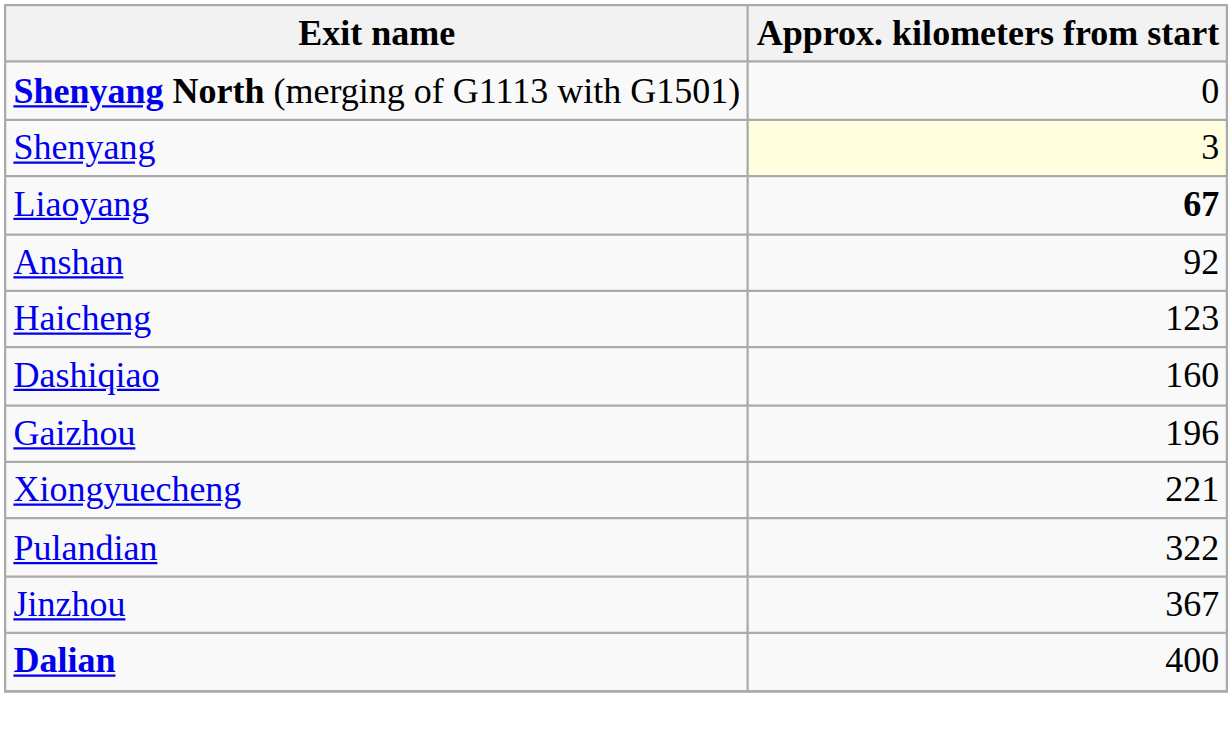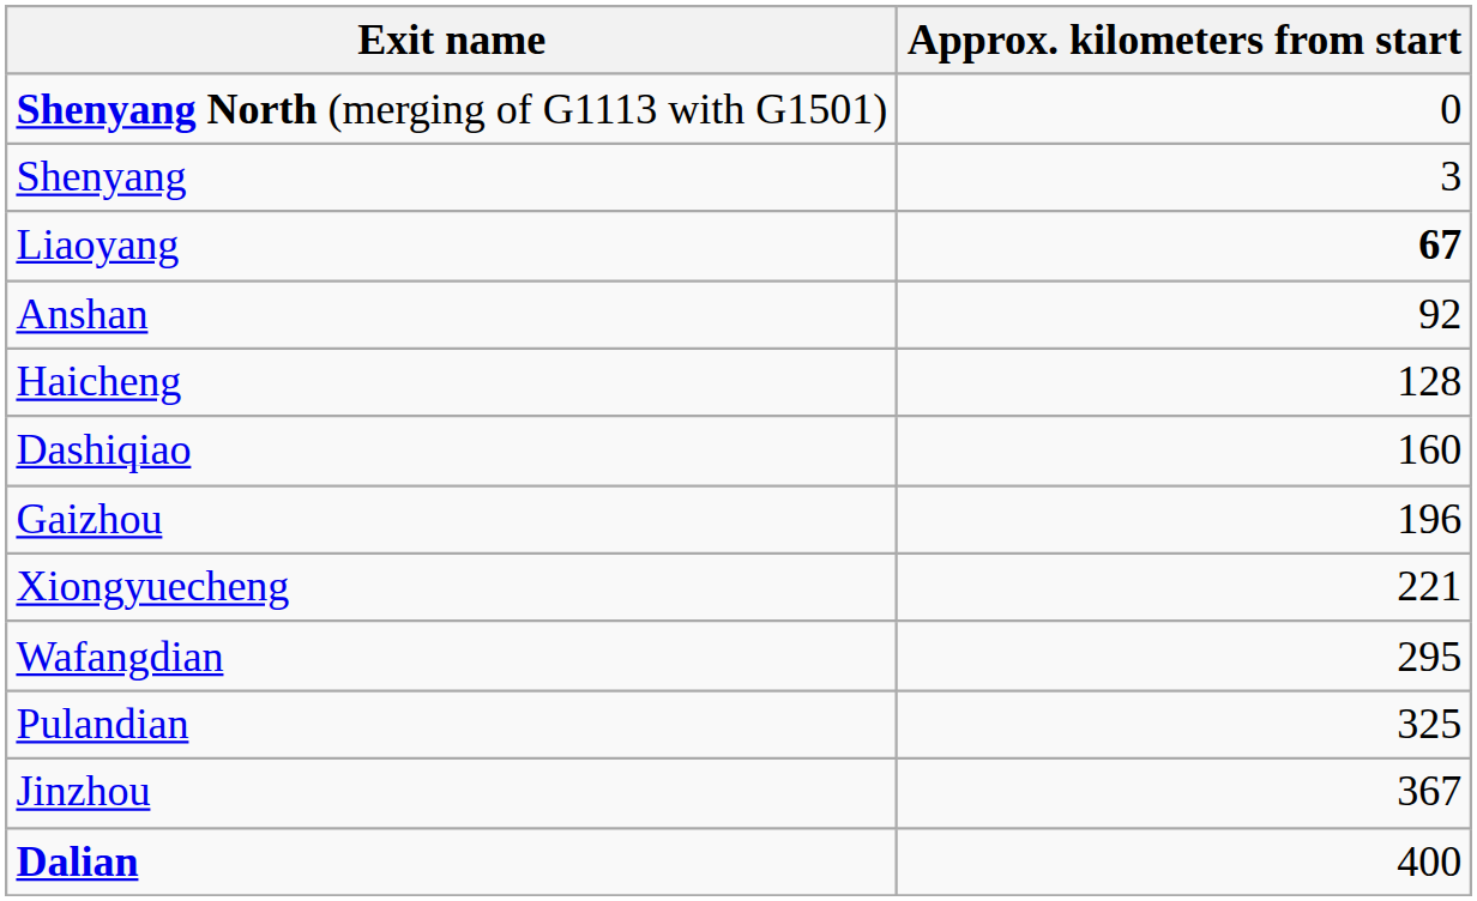Shenyang | Approx. kilometers from start: lightyellow background -> no background
Haicheng | Approx. kilometers from start: 123 -> 128
+ row: Wafangdian | 295
Pulandian | Approx. kilometers from start: 322 -> 325
